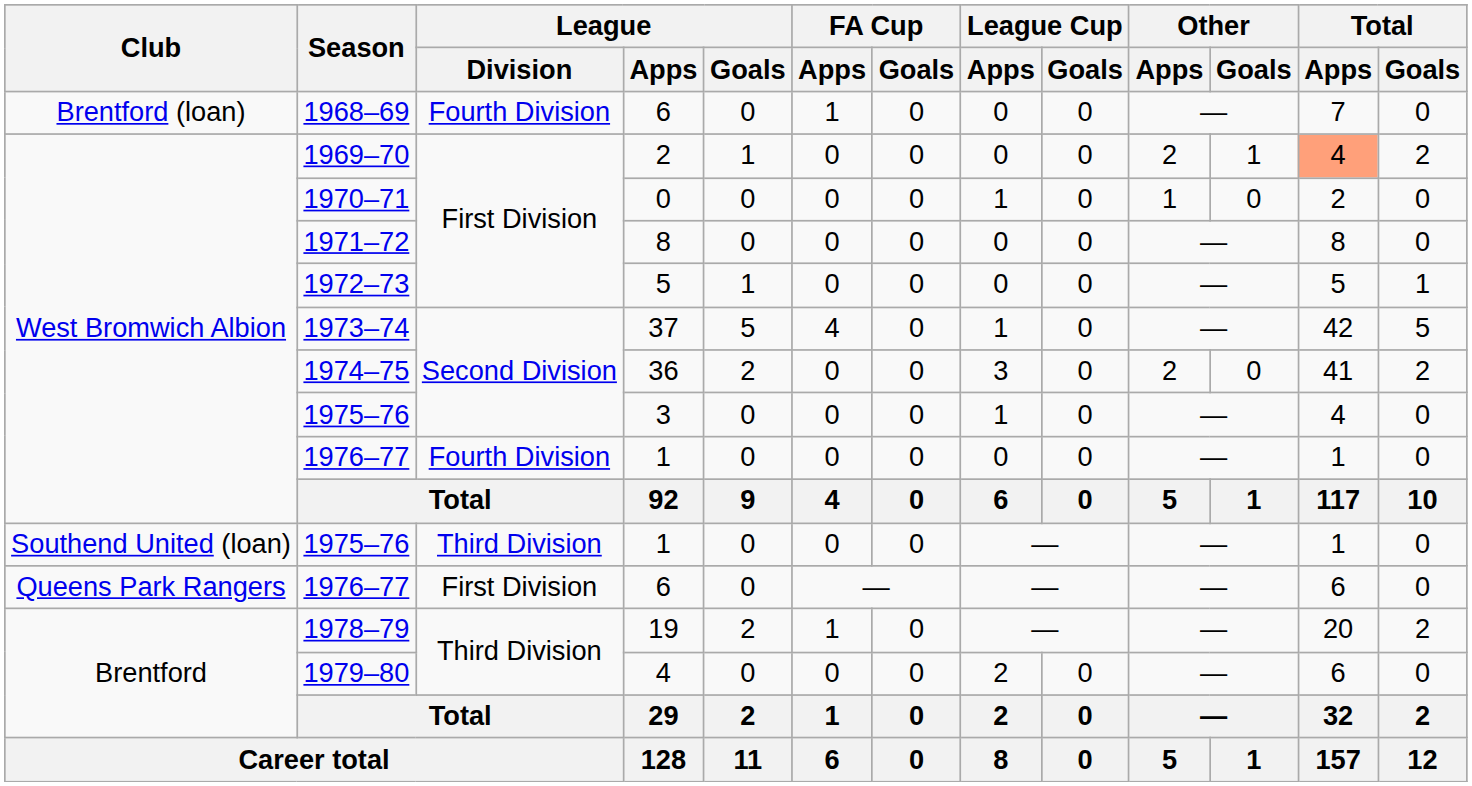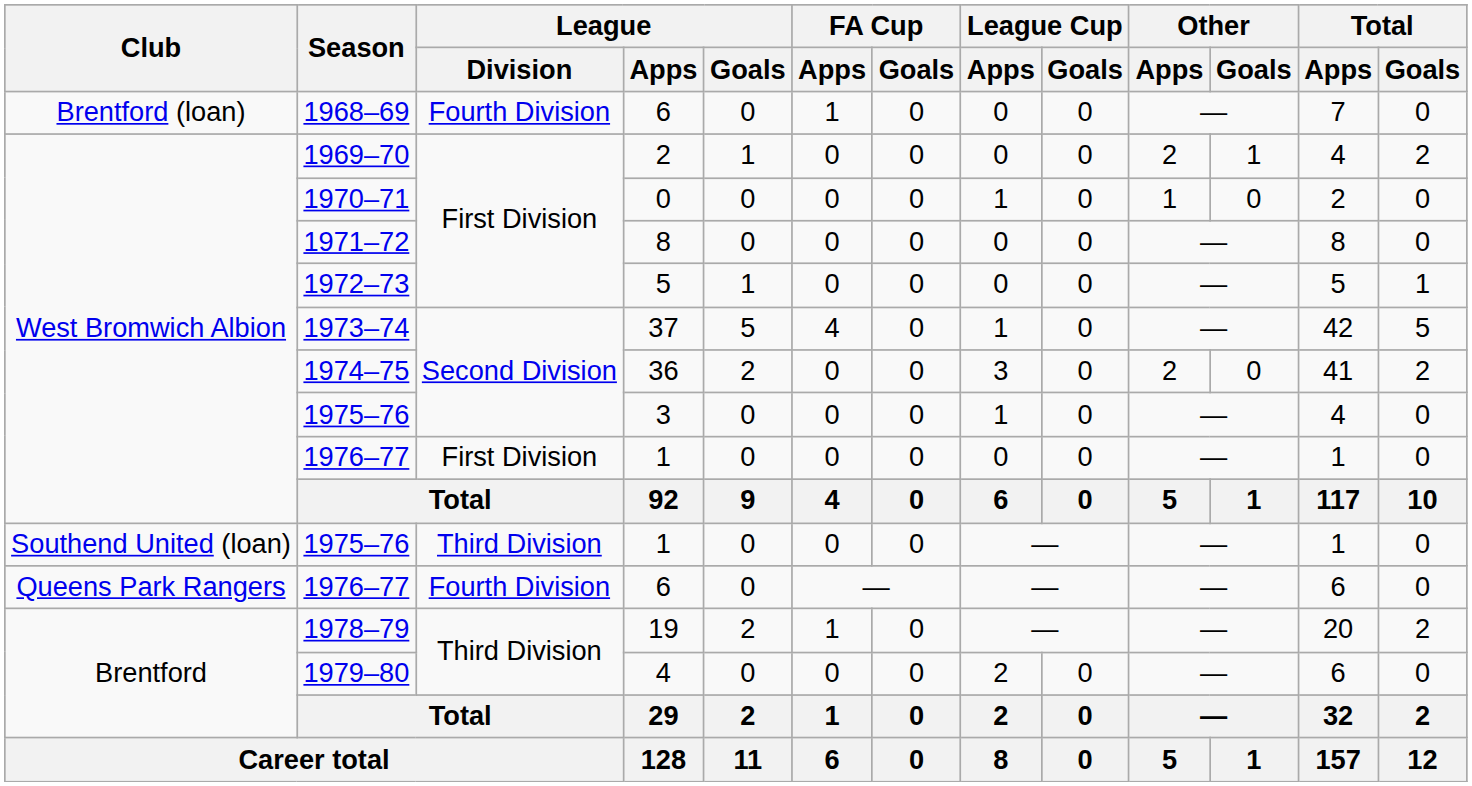1969–70 | Total / Apps: lightsalmon background -> no background
1976–77 / 1 | League / Division: Fourth Division -> First Division
1976–77 / 6 | League / Division: First Division -> Fourth Division
